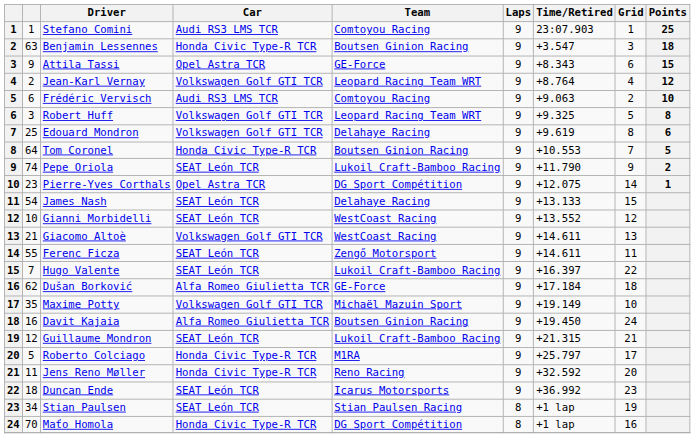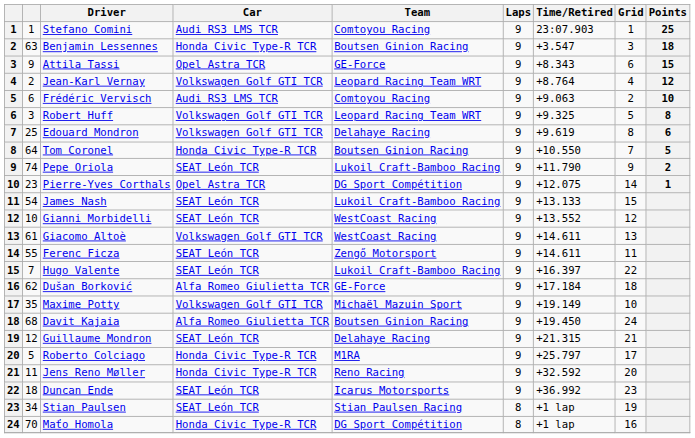Tom Coronel | Time/Retired: +10.553 -> +10.550
James Nash | Team: Delahaye Racing -> Lukoil Craft-Bamboo Racing
Giacomo Altoè | column 2: 21 -> 61
Davit Kajaia | column 2: 16 -> 68
Guillaume Mondron | Team: Lukoil Craft-Bamboo Racing -> Delahaye Racing
